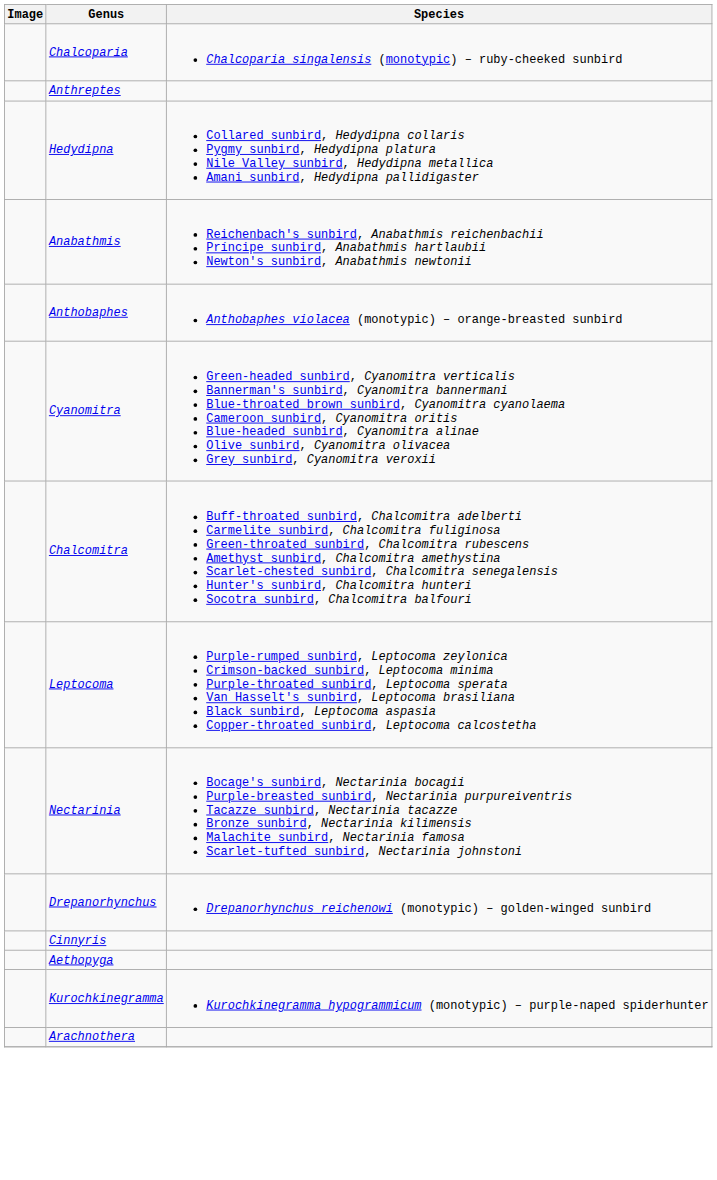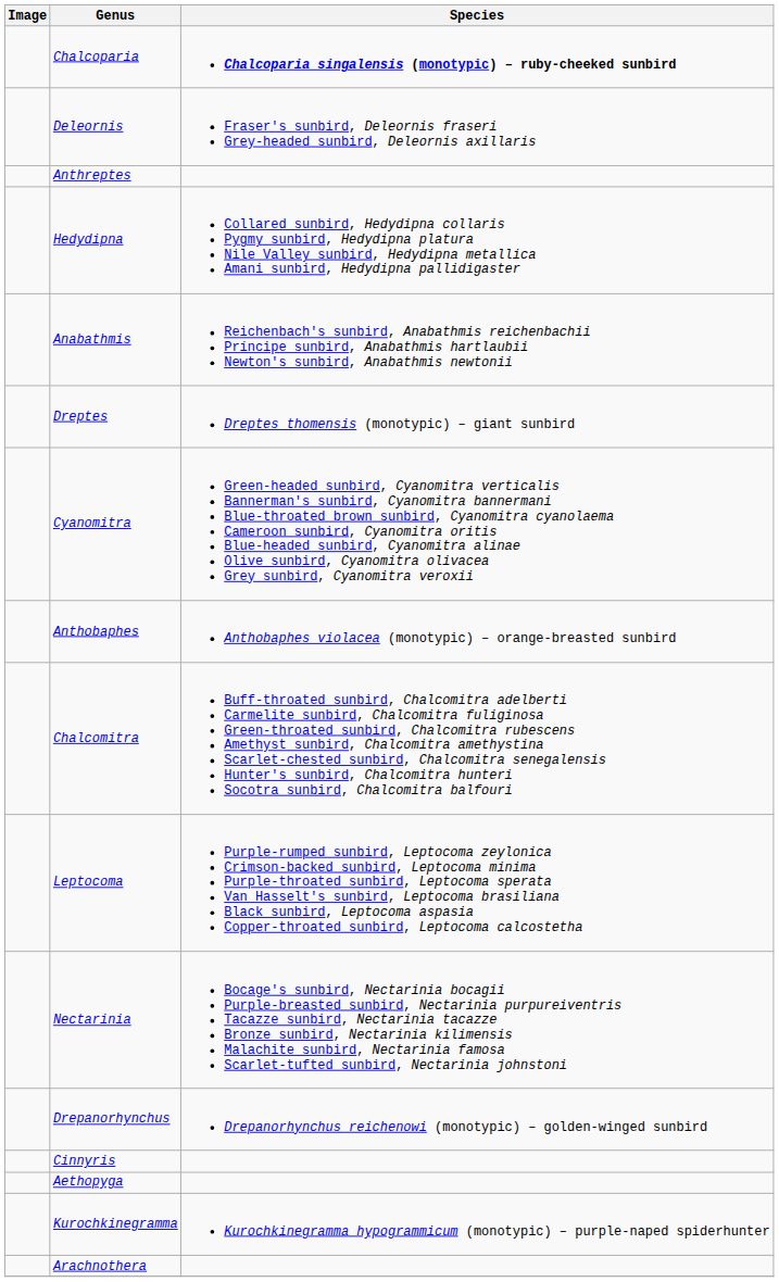Chalcoparia | Species: normal -> bold
+ row: Deleornis | Fraser's sunbird, Deleornis fraseri Grey-headed sunbird, Deleornis axillaris
+ row: Dreptes | Dreptes thomensis (monotypic) – giant sunbird
rows swapped: Anthobaphes <-> Cyanomitra
